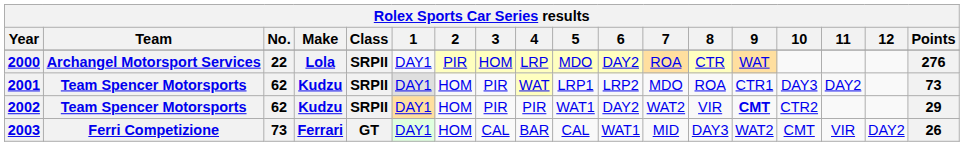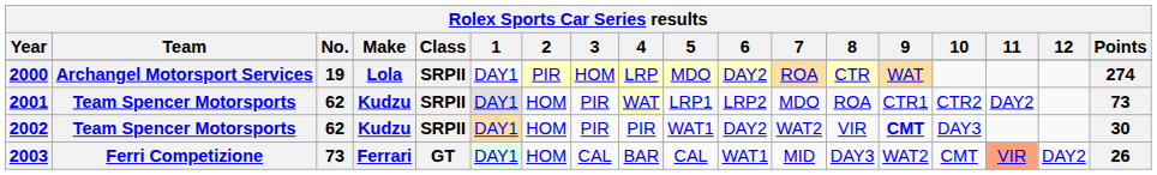2000 | No.: 22 -> 19
2000 | Points: 276 -> 274
2001 | 10: DAY3 -> CTR2
2002 | 10: CTR2 -> DAY3
2002 | Points: 29 -> 30
2003 | 11: no background -> lightsalmon background
